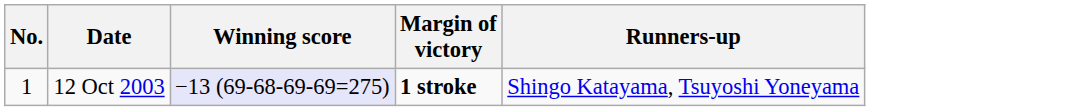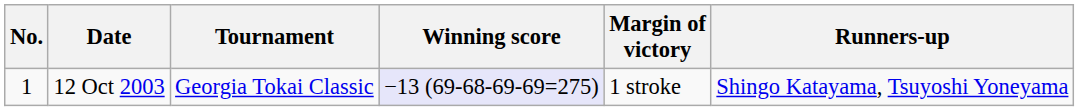+ column: Tournament | Georgia Tokai Classic
12 Oct 2003 | Margin of victory: bold -> normal
